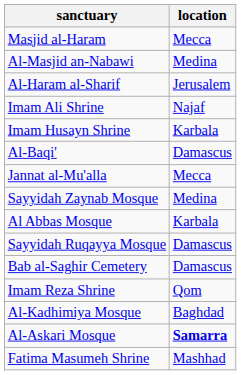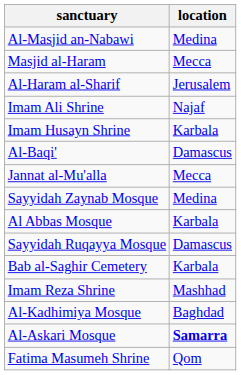rows swapped: Masjid al-Haram <-> Al-Masjid an-Nabawi
Bab al-Saghir Cemetery | location: Damascus -> Karbala
Imam Reza Shrine | location: Qom -> Mashhad
Fatima Masumeh Shrine | location: Mashhad -> Qom
